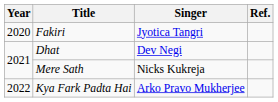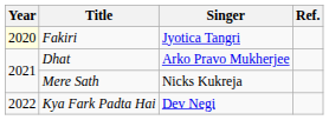Fakiri | Year: no background -> lightyellow background
Dhat | Singer: Dev Negi -> Arko Pravo Mukherjee
Kya Fark Padta Hai | Singer: Arko Pravo Mukherjee -> Dev Negi
